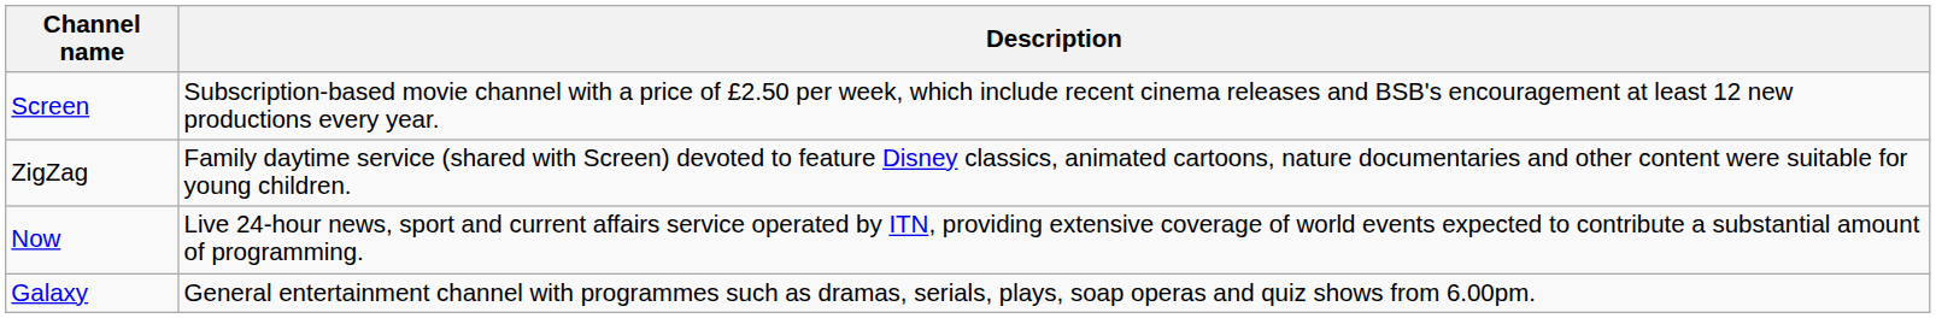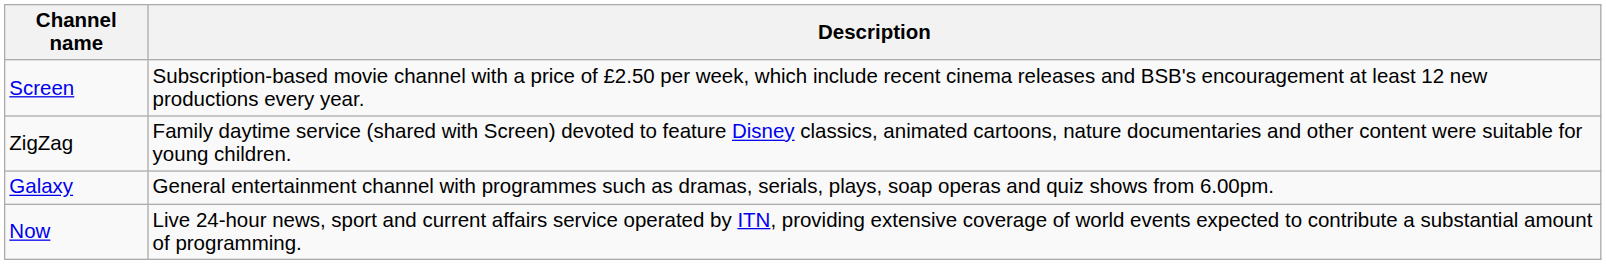rows swapped: Galaxy <-> Now
